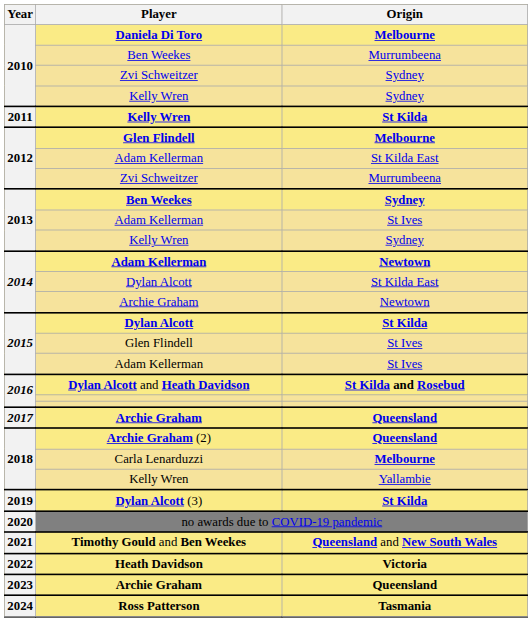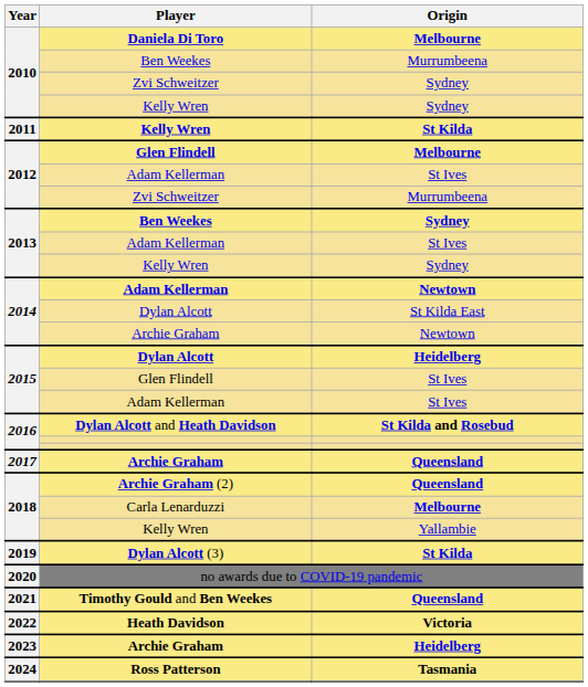2012 / Adam Kellerman | Origin: St Kilda East -> St Ives
2015 / Dylan Alcott | Origin: St Kilda -> Heidelberg
Timothy Gould and Ben Weekes | Origin: Queensland and New South Wales -> Queensland
2023 / Archie Graham | Origin: Queensland -> Heidelberg
